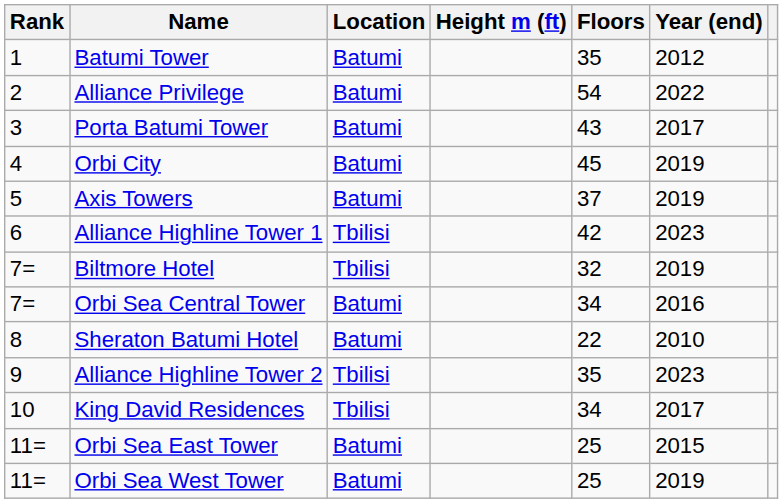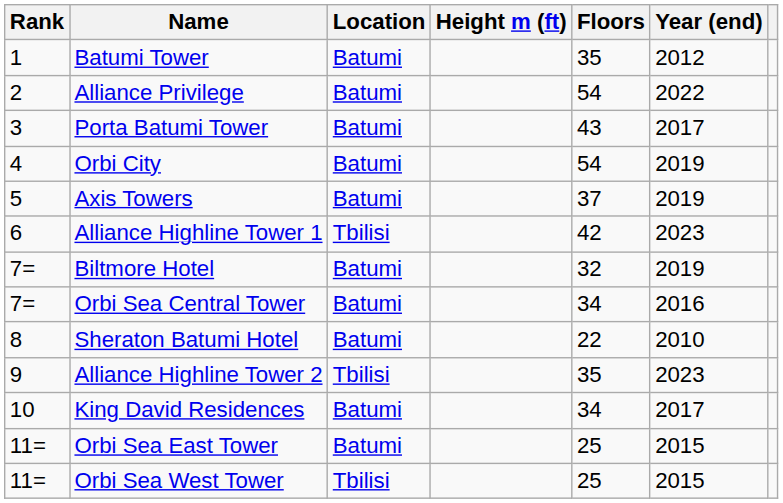Orbi City | Floors: 45 -> 54
Biltmore Hotel | Location: Tbilisi -> Batumi
King David Residences | Location: Tbilisi -> Batumi
Orbi Sea West Tower | Location: Batumi -> Tbilisi
Orbi Sea West Tower | Year (end): 2019 -> 2015
